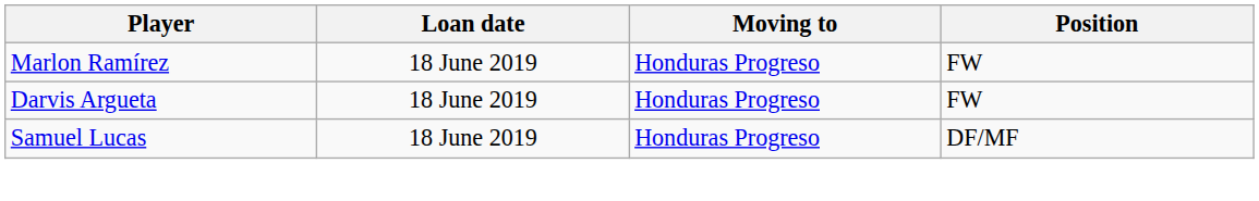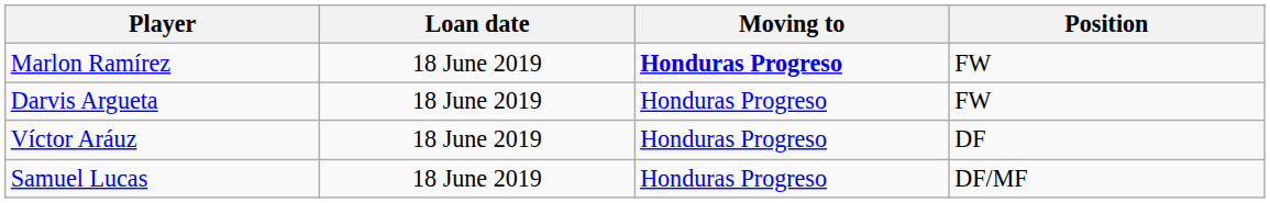Marlon Ramírez | Moving to: normal -> bold
+ row: Víctor Aráuz | 18 June 2019 | Honduras Progreso | DF
